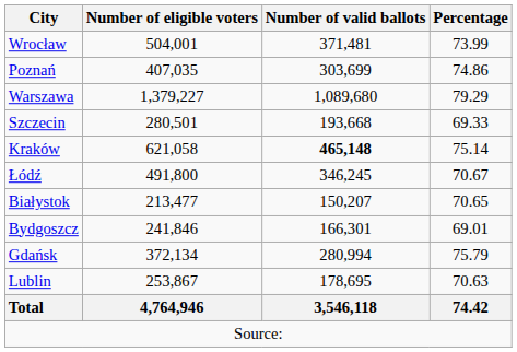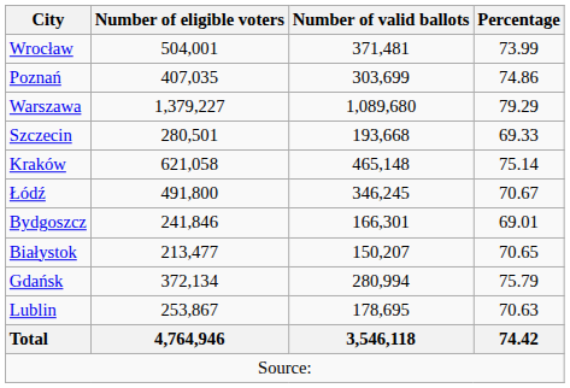Kraków | Number of valid ballots: bold -> normal
rows swapped: Bydgoszcz <-> Białystok
